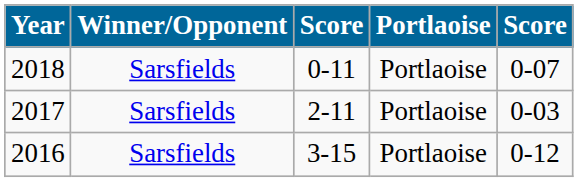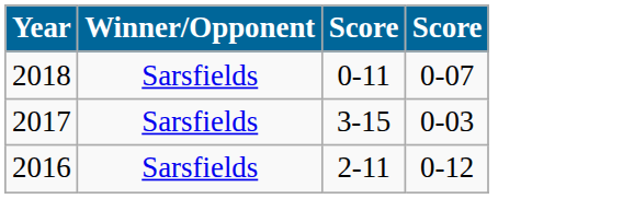- column: Portlaoise | Portlaoise | Portlaoise | Portlaoise
2017 | column 3: 2-11 -> 3-15
2016 | column 3: 3-15 -> 2-11
